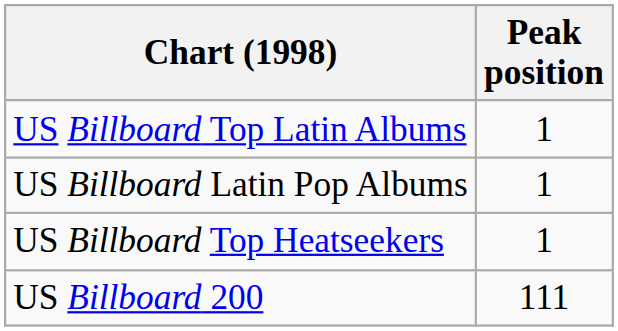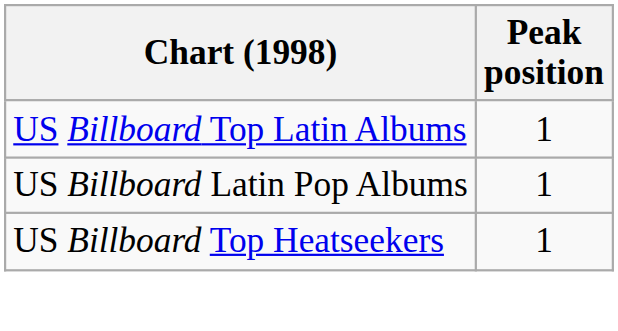- row: US Billboard 200 | 111
